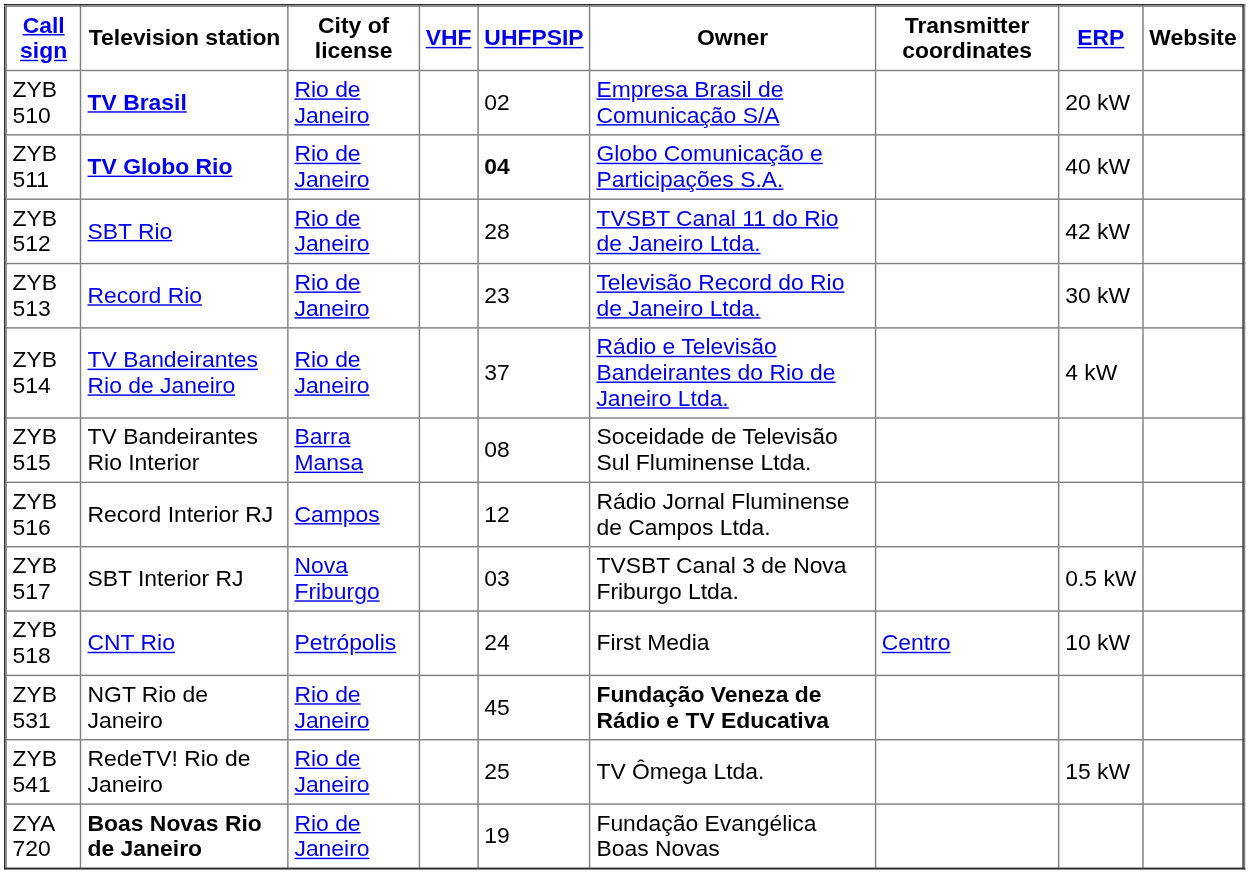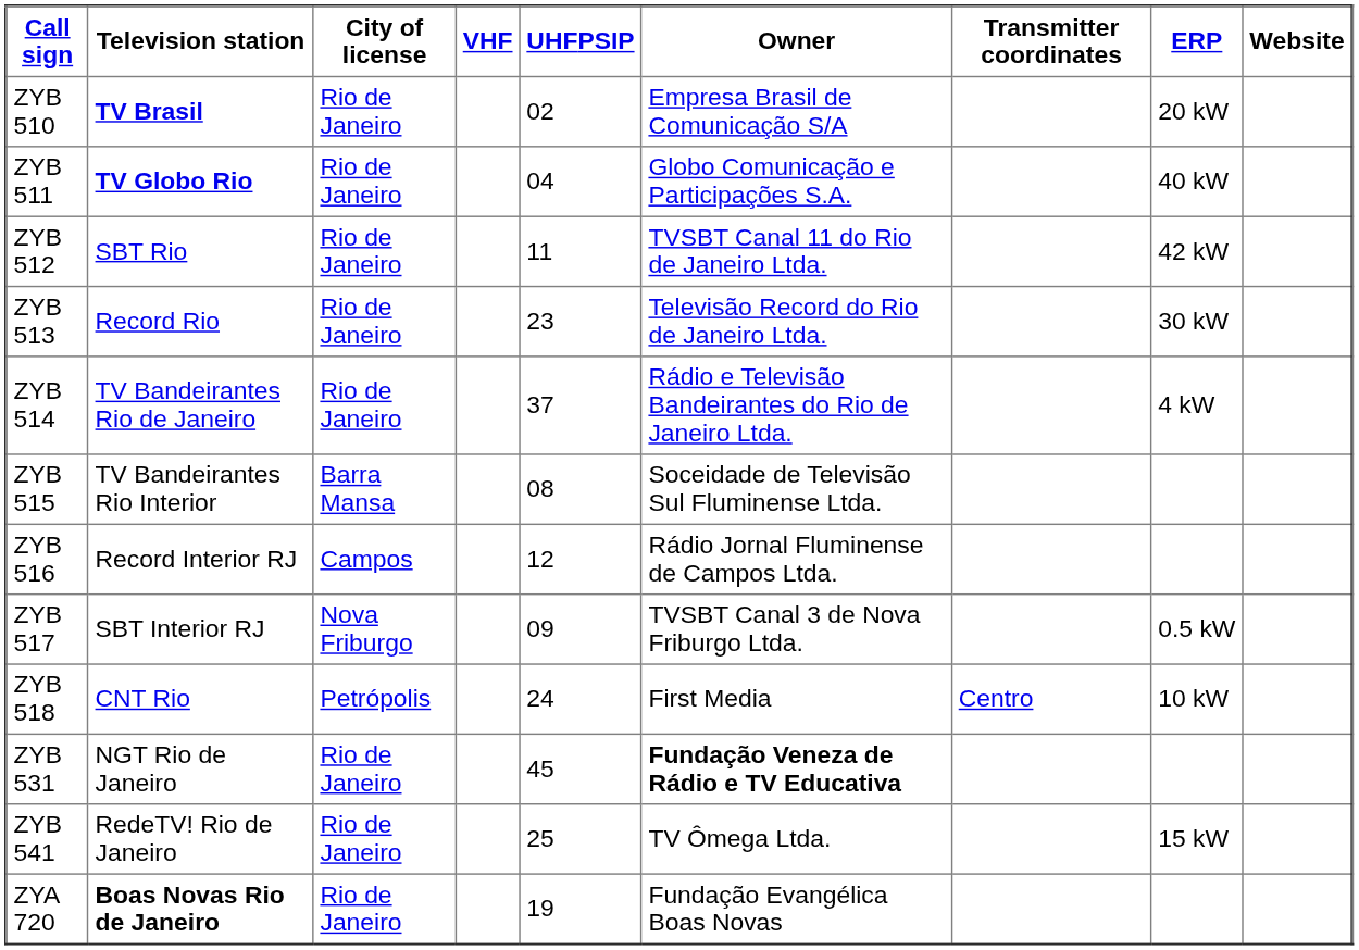ZYB 511 | UHFPSIP: bold -> normal
ZYB 512 | UHFPSIP: 28 -> 11
ZYB 517 | UHFPSIP: 03 -> 09
